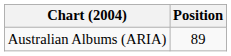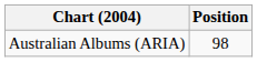Australian Albums (ARIA) | Position: 89 -> 98
